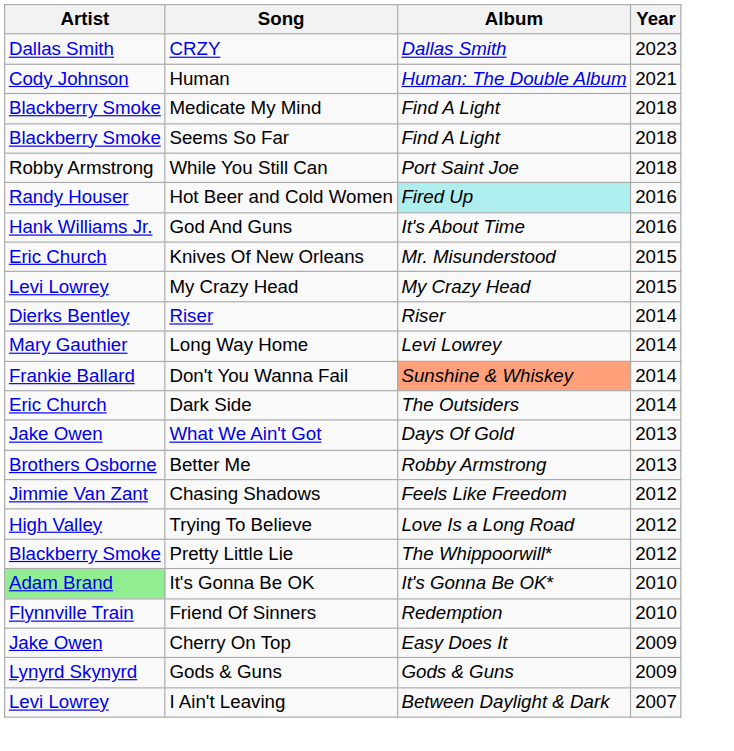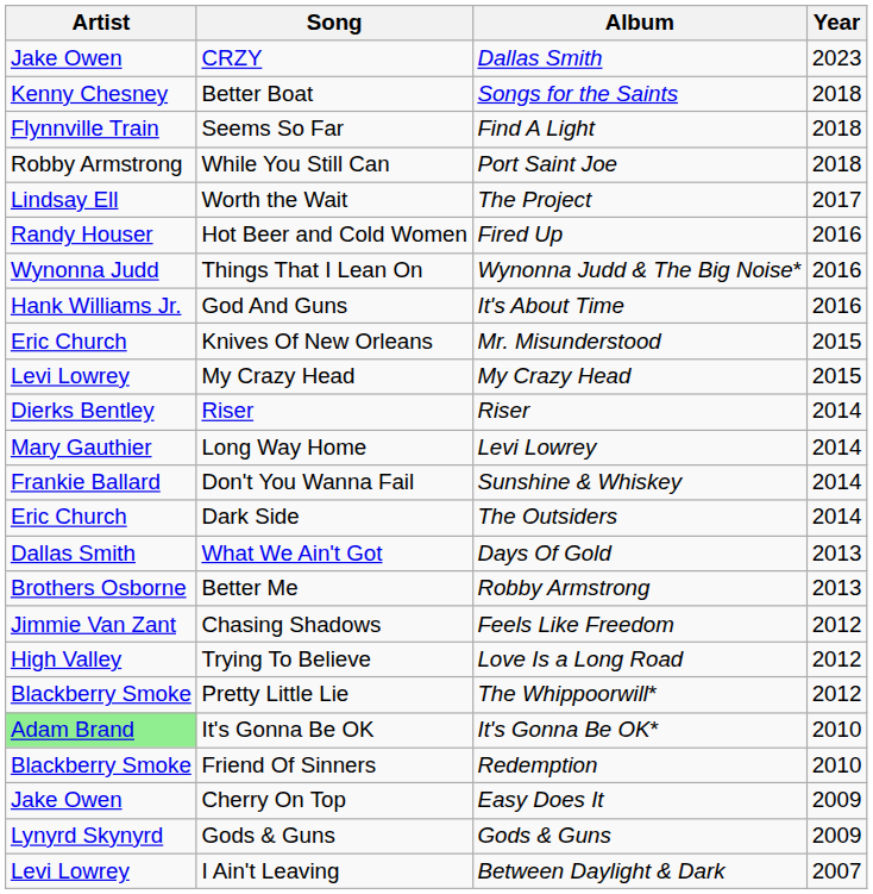CRZY | Artist: Dallas Smith -> Jake Owen
- row: Cody Johnson | Human | Human: The Double Album | 2021
+ row: Kenny Chesney | Better Boat | Songs for the Saints | 2018
- row: Blackberry Smoke | Medicate My Mind | Find A Light | 2018
Seems So Far | Artist: Blackberry Smoke -> Flynnville Train
+ row: Lindsay Ell | Worth the Wait | The Project | 2017
Hot Beer and Cold Women | Album: paleturquoise background -> no background
+ row: Wynonna Judd | Things That I Lean On | Wynonna Judd & The Big Noise* | 2016
Don't You Wanna Fail | Album: lightsalmon background -> no background
What We Ain't Got | Artist: Jake Owen -> Dallas Smith
Friend Of Sinners | Artist: Flynnville Train -> Blackberry Smoke
